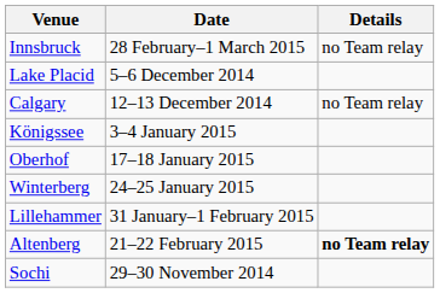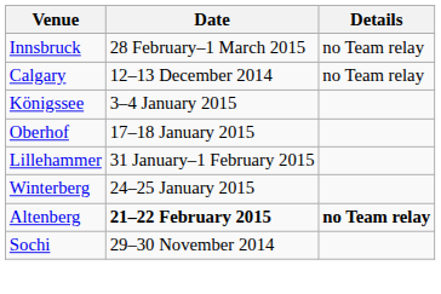- row: Lake Placid | 5–6 December 2014
rows swapped: Winterberg <-> Lillehammer
Altenberg | Date: normal -> bold
